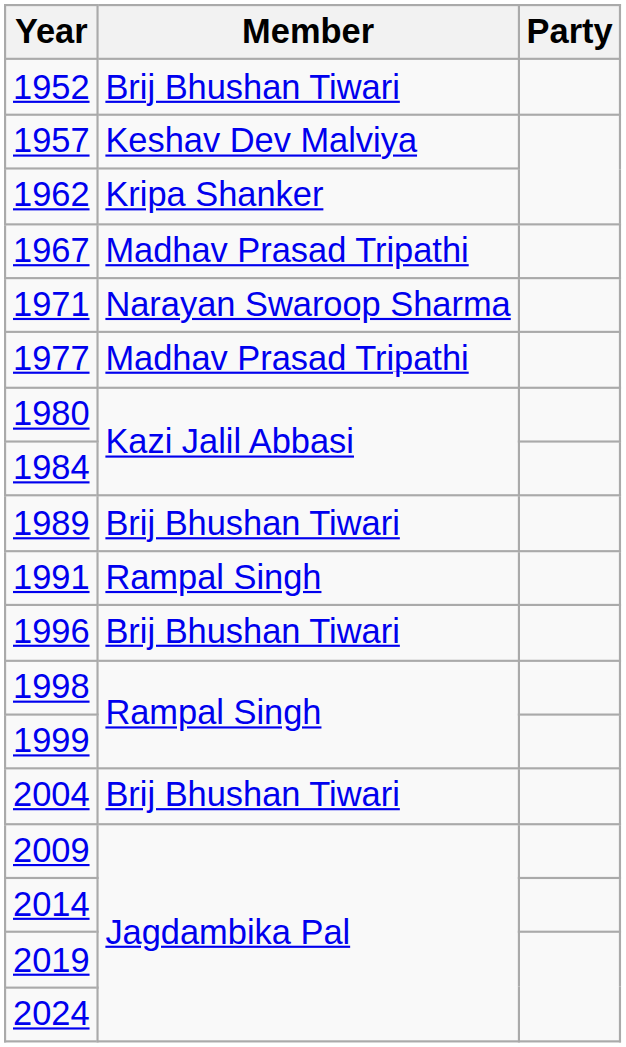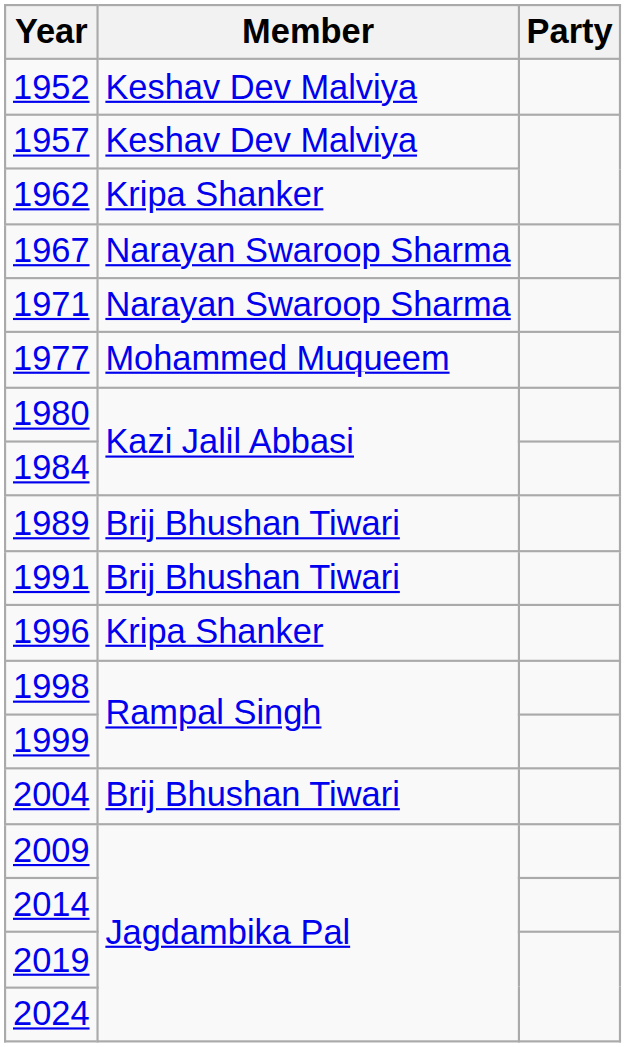1952 | Member: Brij Bhushan Tiwari -> Keshav Dev Malviya
1967 | Member: Madhav Prasad Tripathi -> Narayan Swaroop Sharma
1977 | Member: Madhav Prasad Tripathi -> Mohammed Muqueem
1991 | Member: Rampal Singh -> Brij Bhushan Tiwari
1996 | Member: Brij Bhushan Tiwari -> Kripa Shanker
